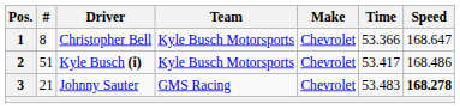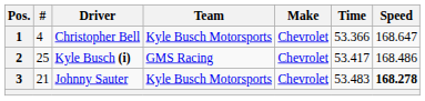1 | #: 8 -> 4
2 | #: 51 -> 25
2 | Team: Kyle Busch Motorsports -> GMS Racing
3 | Team: GMS Racing -> Kyle Busch Motorsports
